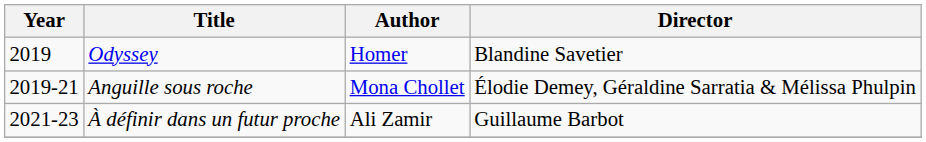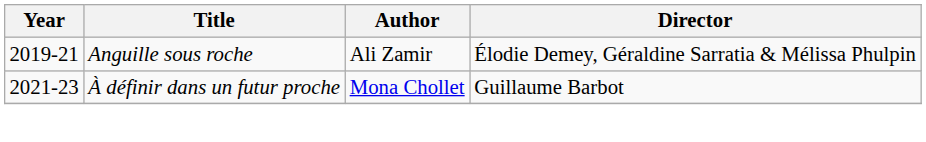- row: 2019 | Odyssey | Homer | Blandine Savetier
Anguille sous roche | Author: Mona Chollet -> Ali Zamir
À définir dans un futur proche | Author: Ali Zamir -> Mona Chollet
